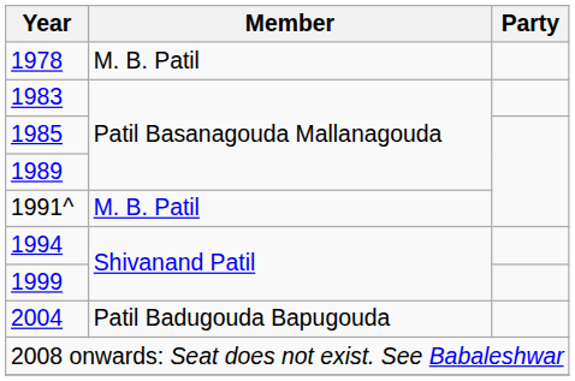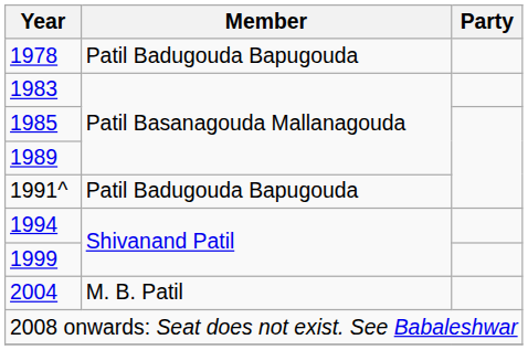1978 | Member: M. B. Patil -> Patil Badugouda Bapugouda
1991^ | Member: M. B. Patil -> Patil Badugouda Bapugouda
2004 | Member: Patil Badugouda Bapugouda -> M. B. Patil
